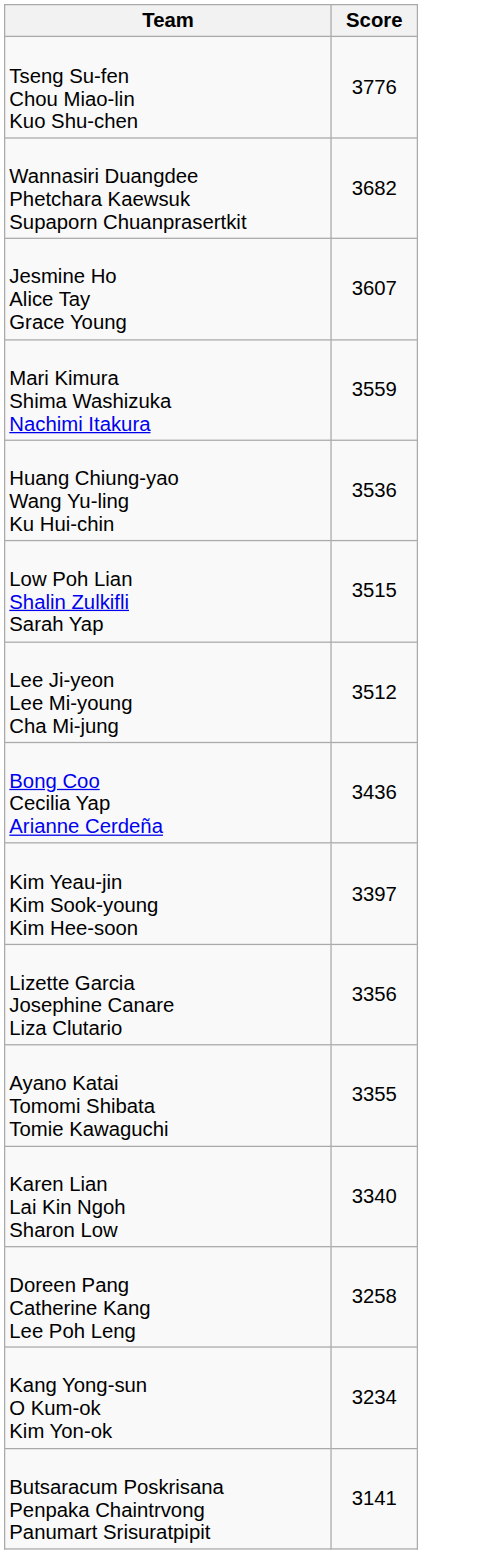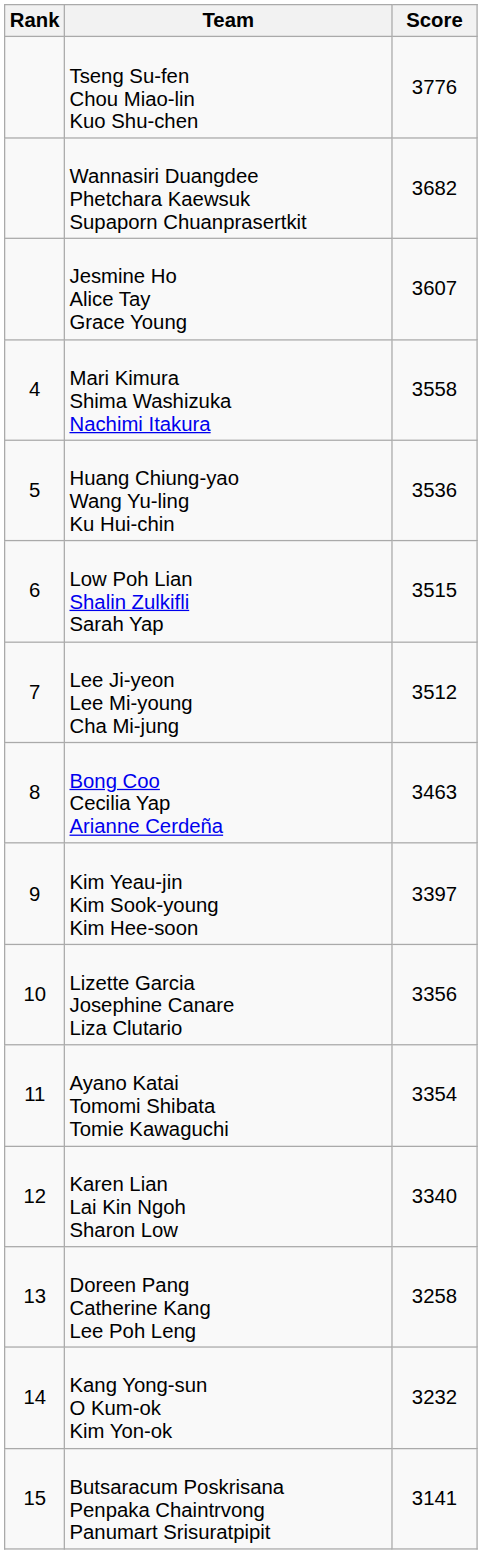+ column: Rank | 4 | 5 | 6 | 7 | 8 | 9 | 10 | 11 | 12 | 13 | 14 | 15
Mari Kimura Shima Washizuka Nachimi Itakura | Score: 3559 -> 3558
Bong Coo Cecilia Yap Arianne Cerdeña | Score: 3436 -> 3463
Ayano Katai Tomomi Shibata Tomie Kawaguchi | Score: 3355 -> 3354
Kang Yong-sun O Kum-ok Kim Yon-ok | Score: 3234 -> 3232
